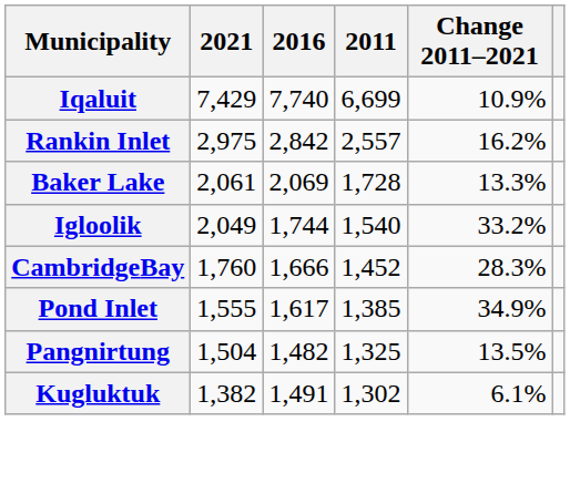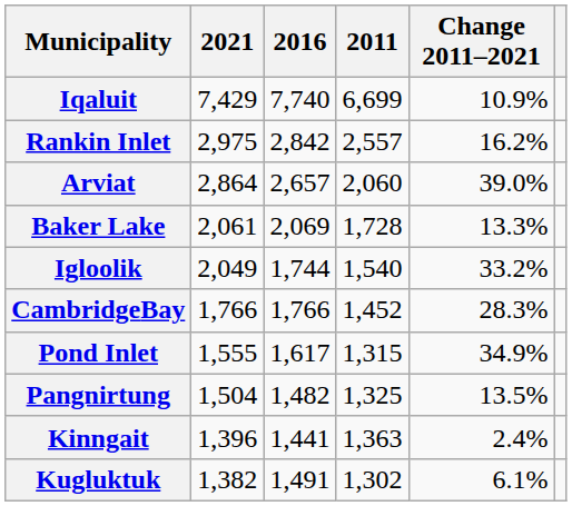+ row: Arviat | 2,864 | 2,657 | 2,060 | 39.0%
CambridgeBay | 2021: 1,760 -> 1,766
CambridgeBay | 2016: 1,666 -> 1,766
Pond Inlet | 2011: 1,385 -> 1,315
+ row: Kinngait | 1,396 | 1,441 | 1,363 | 2.4%
